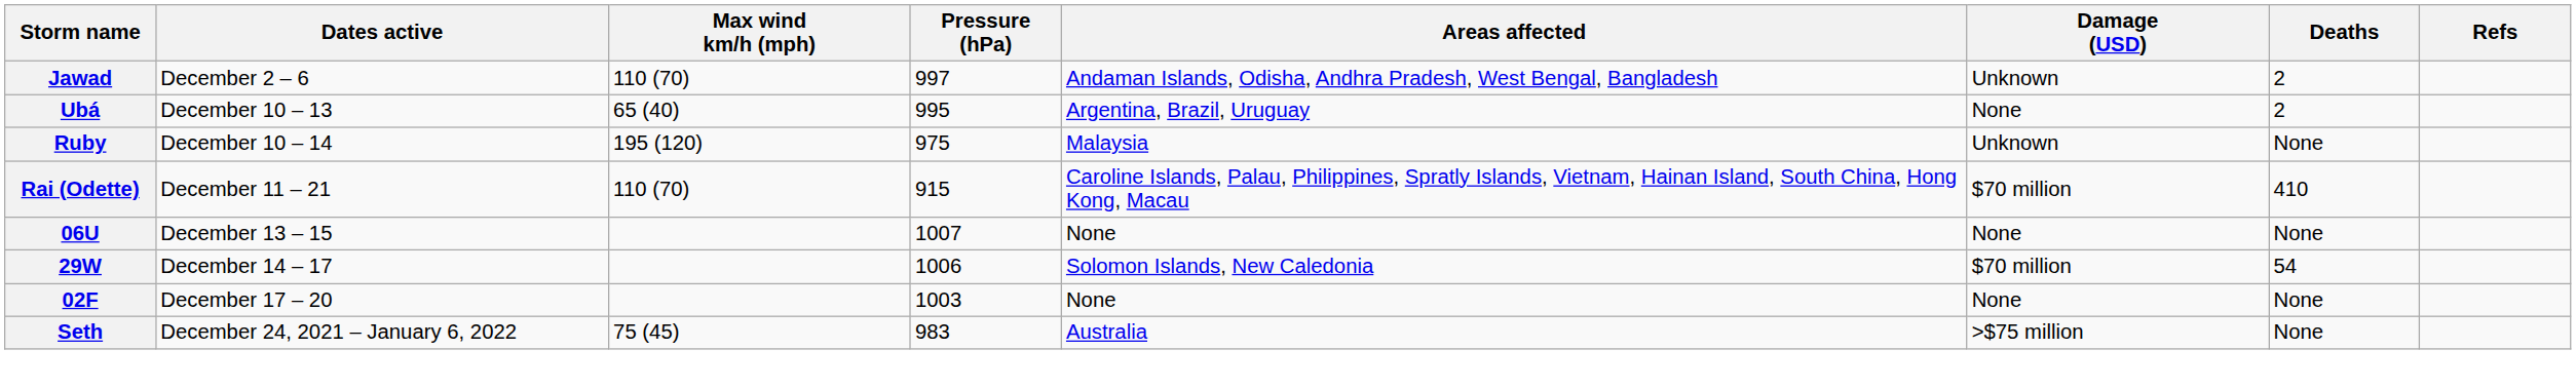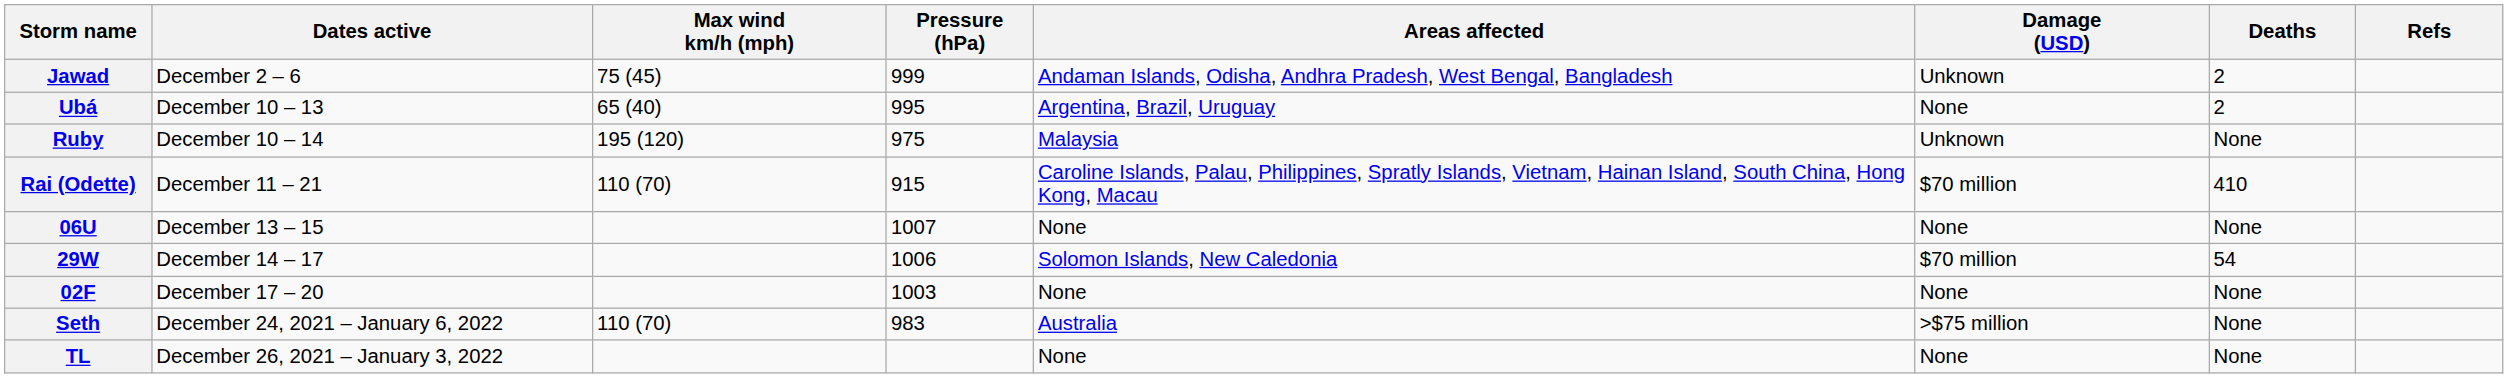Jawad | Max wind km/h (mph): 110 (70) -> 75 (45)
Jawad | Pressure (hPa): 997 -> 999
Seth | Max wind km/h (mph): 75 (45) -> 110 (70)
+ row: TL | December 26, 2021 – January 3, 2022 | None | None | None
